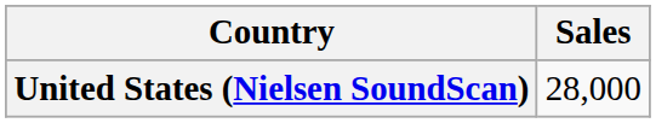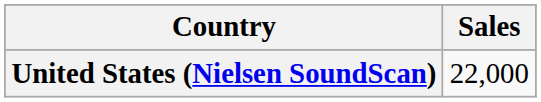United States (Nielsen SoundScan) | Sales: 28,000 -> 22,000
